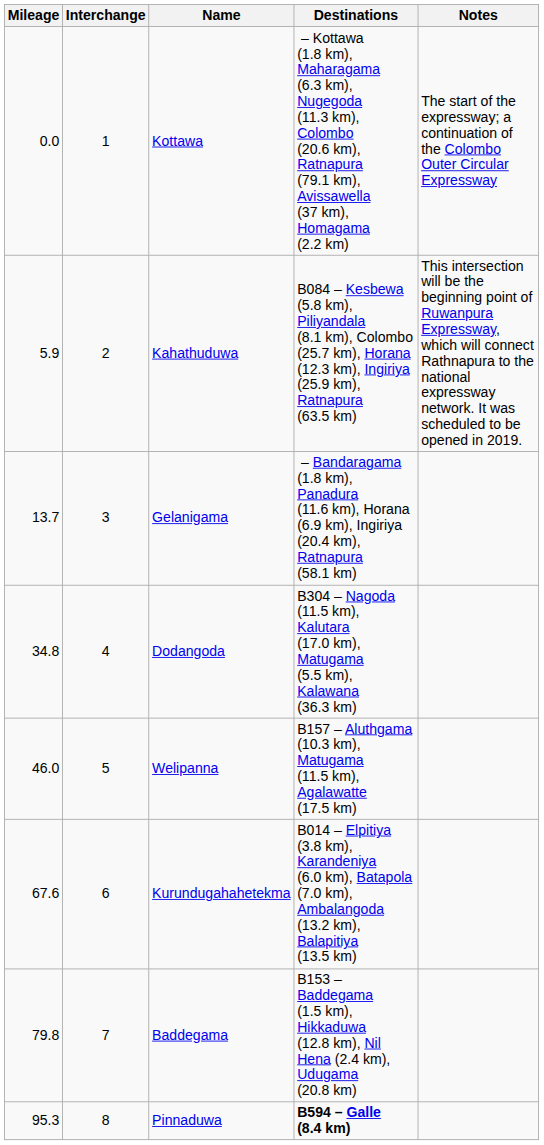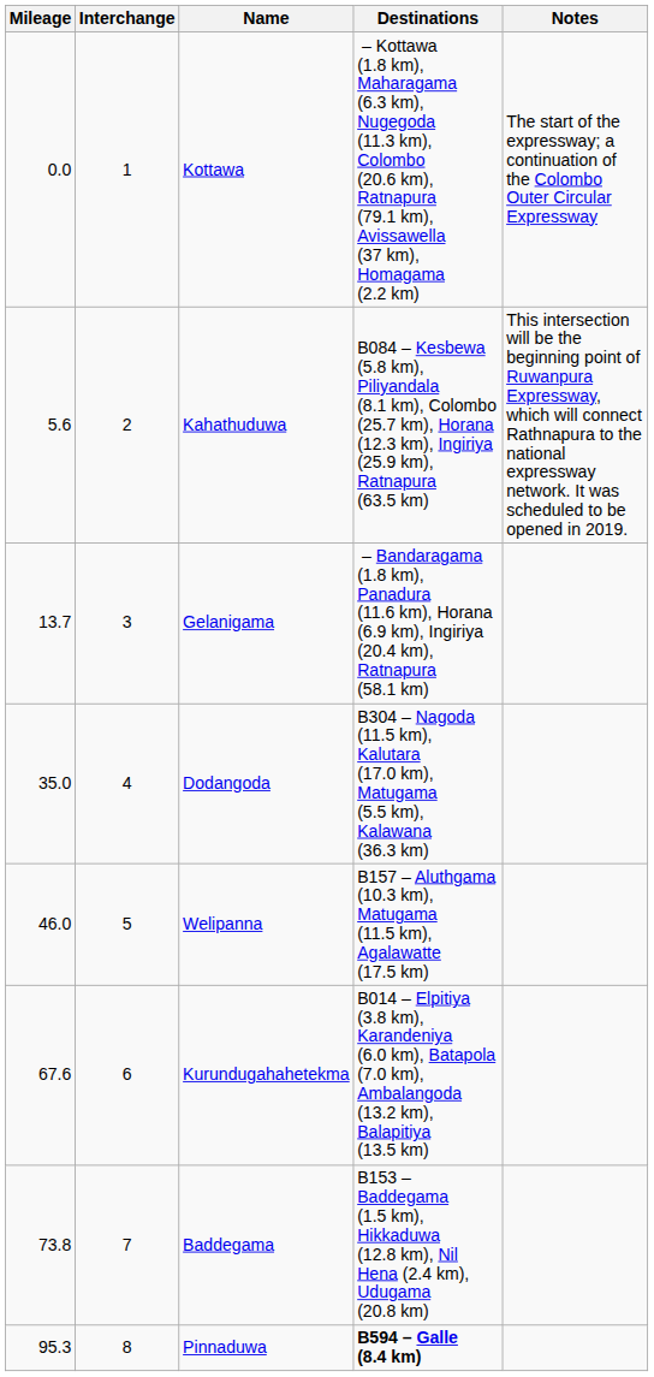Kahathuduwa | Mileage: 5.9 -> 5.6
Dodangoda | Mileage: 34.8 -> 35.0
Baddegama | Mileage: 79.8 -> 73.8
